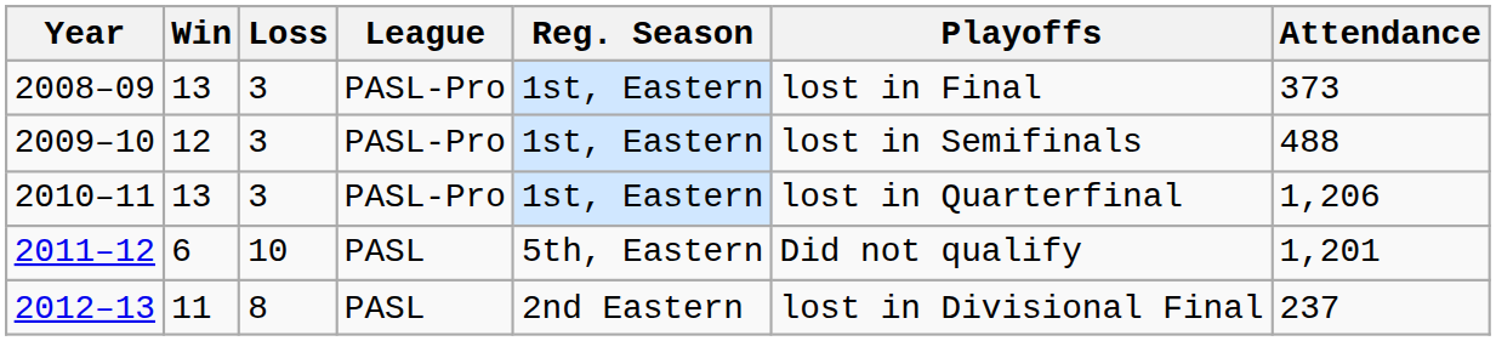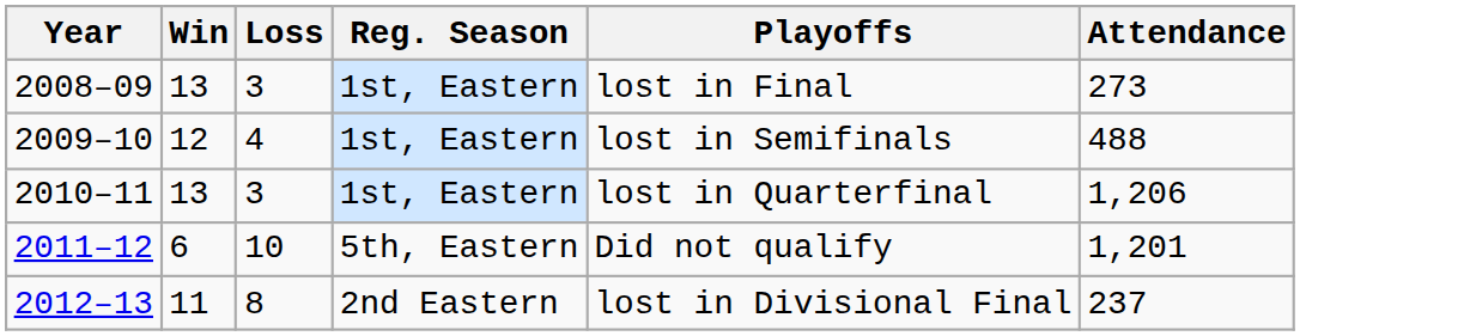- column: League | PASL-Pro | PASL-Pro | PASL-Pro | PASL | PASL
2008–09 | Attendance: 373 -> 273
2009–10 | Loss: 3 -> 4
